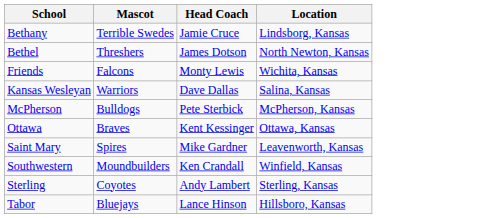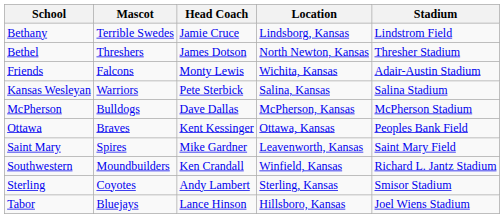+ column: Stadium | Lindstrom Field | Thresher Stadium | Adair-Austin Stadium | Salina Stadium | McPherson Stadium | Peoples Bank Field | Saint Mary Field | Richard L. Jantz Stadium | Smisor Stadium | Joel Wiens Stadium
Kansas Wesleyan | Head Coach: Dave Dallas -> Pete Sterbick
McPherson | Head Coach: Pete Sterbick -> Dave Dallas
